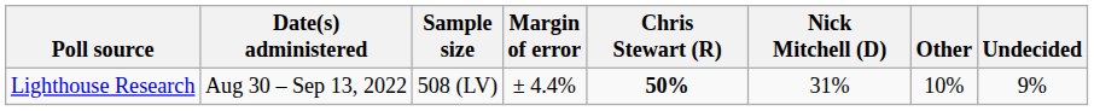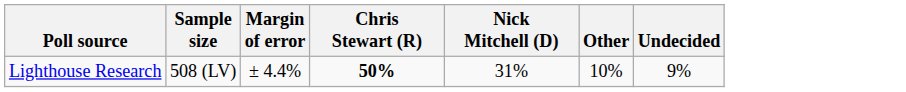- column: Date(s) administered | Aug 30 – Sep 13, 2022
